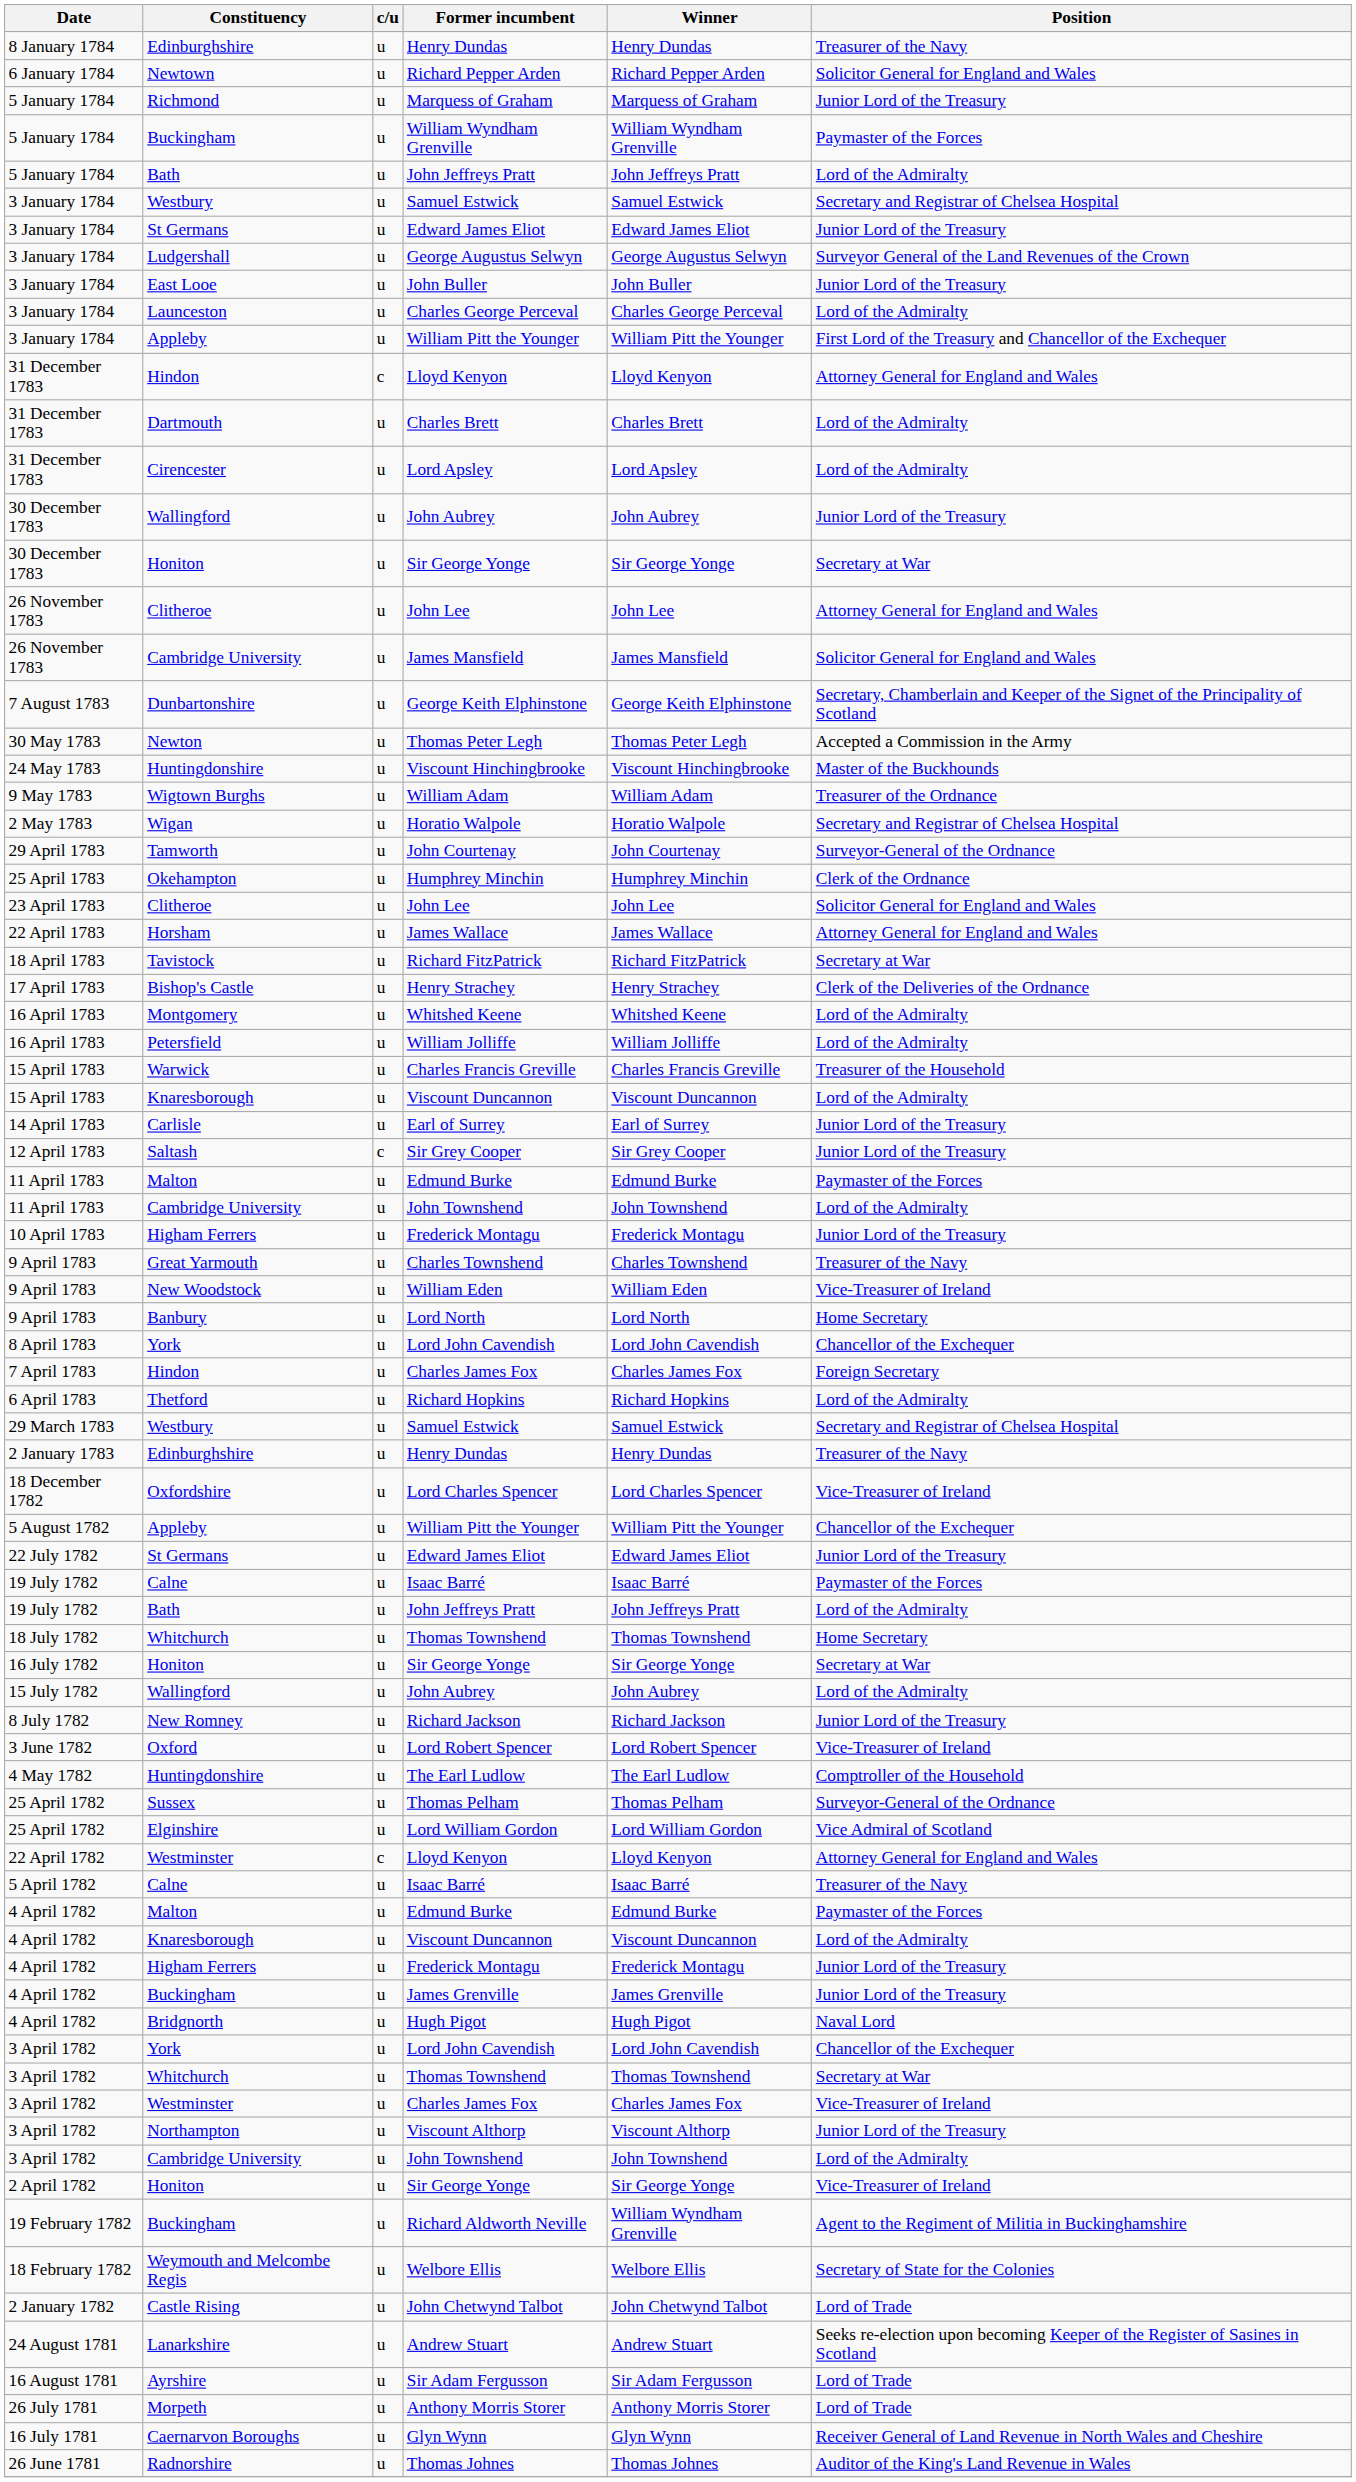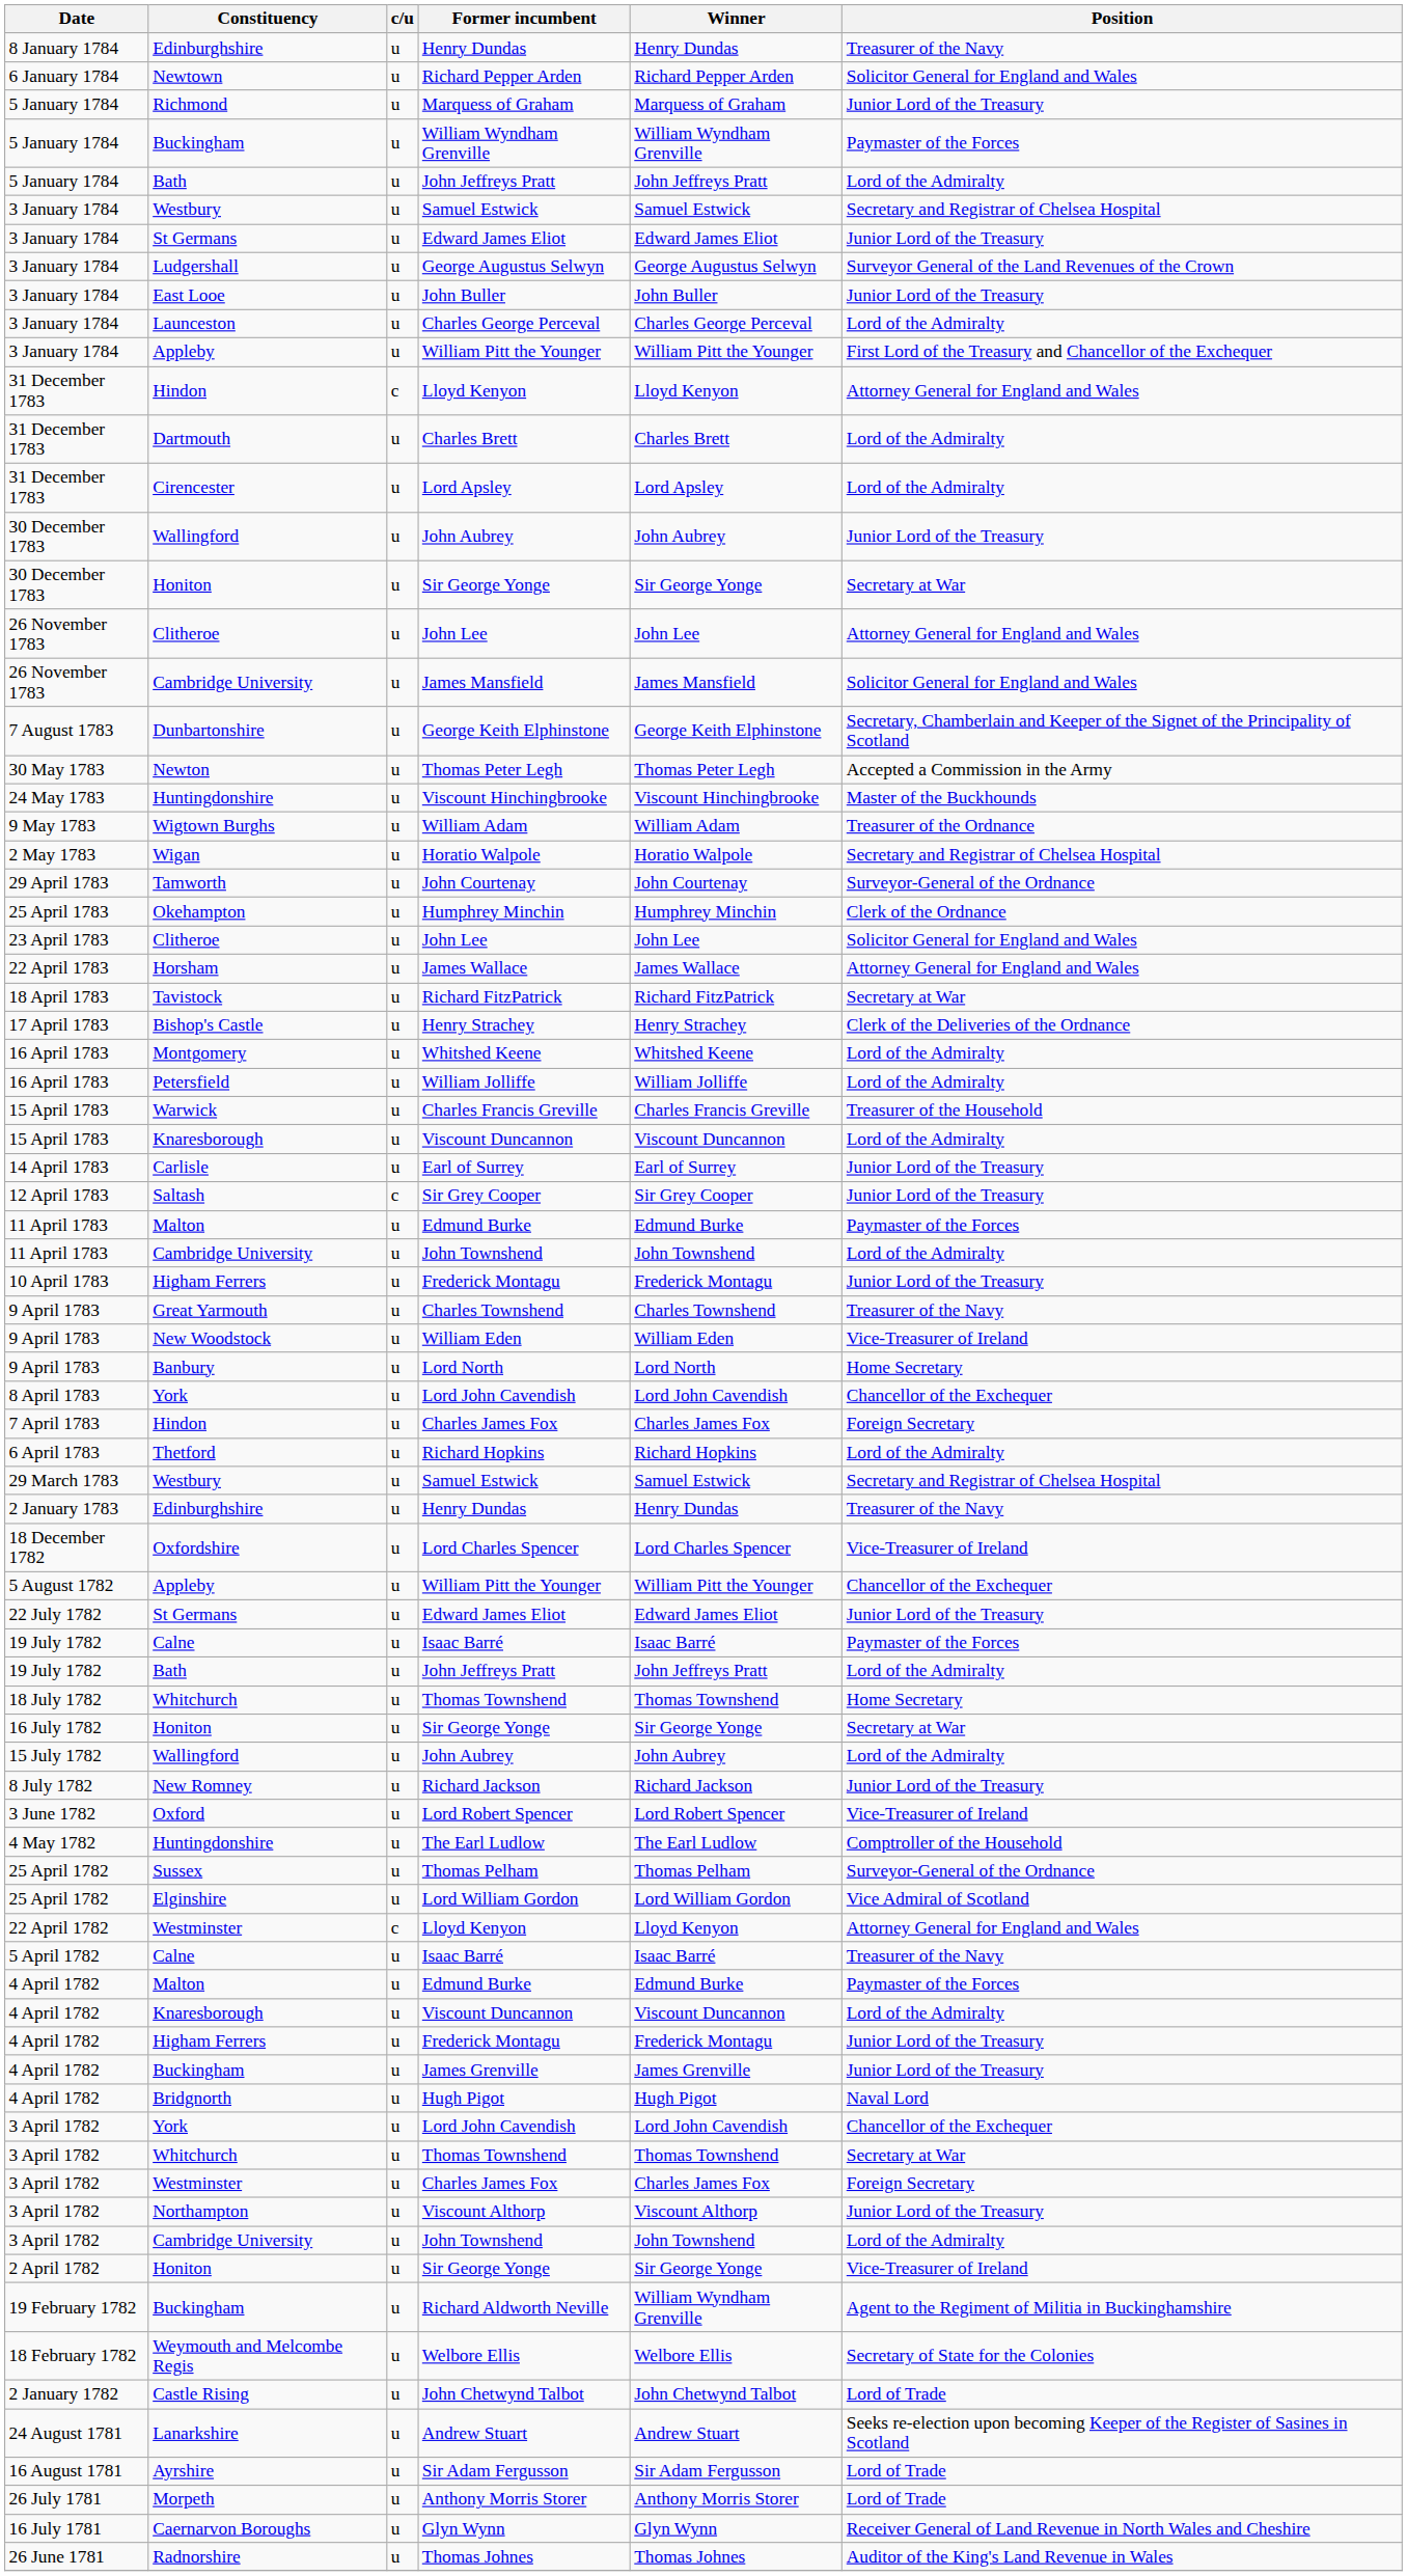3 April 1782 / Charles James Fox | Position: Vice-Treasurer of Ireland -> Foreign Secretary
